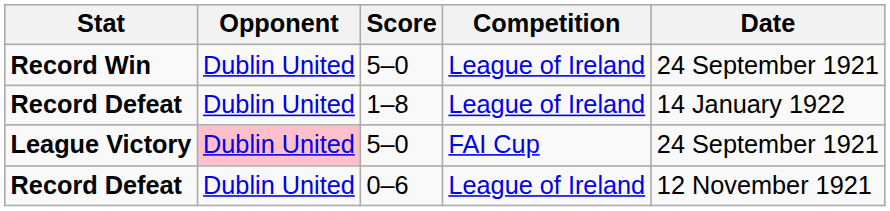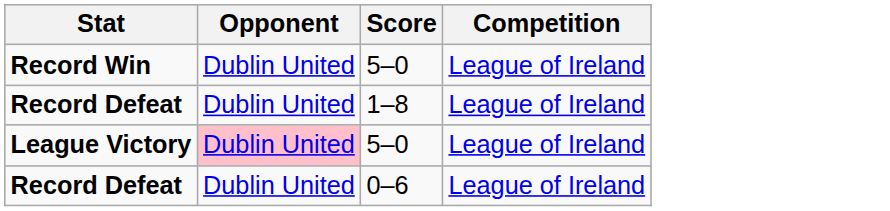- column: Date | 24 September 1921 | 14 January 1922 | 24 September 1921 | 12 November 1921
League Victory | Competition: FAI Cup -> League of Ireland
